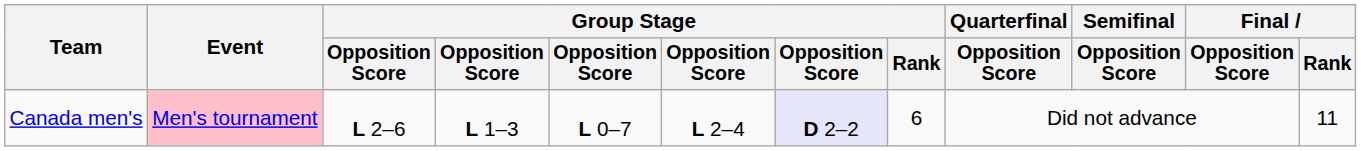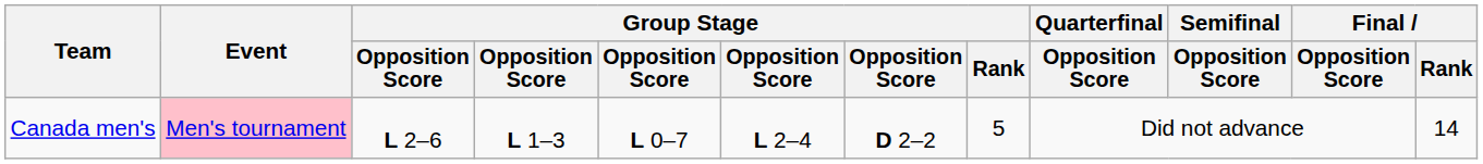Canada men's | column 7: lavender background -> no background
Canada men's | Group Stage / Rank: 6 -> 5
Canada men's | Final / Rank: 11 -> 14
